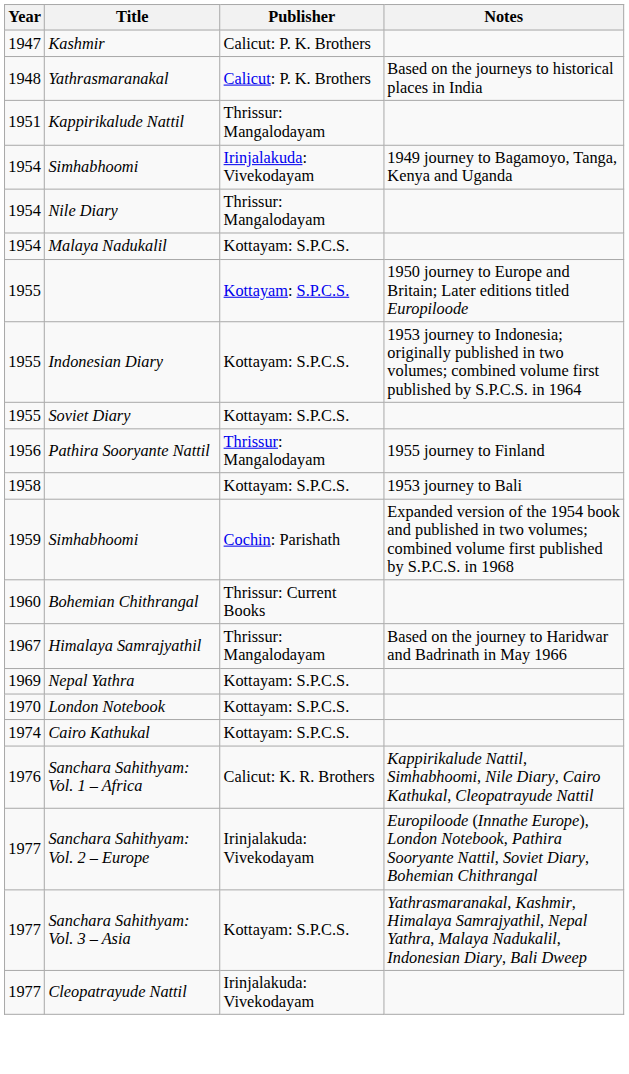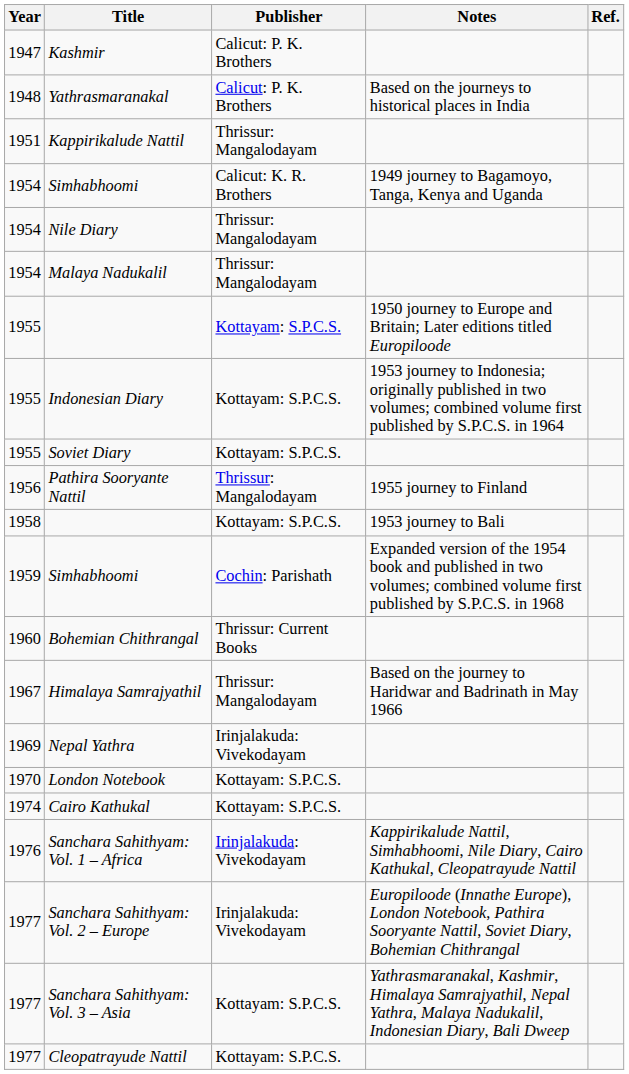+ column: Ref.
1954 / Simhabhoomi | Publisher: Irinjalakuda: Vivekodayam -> Calicut: K. R. Brothers
Malaya Nadukalil | Publisher: Kottayam: S.P.C.S. -> Thrissur: Mangalodayam
Nepal Yathra | Publisher: Kottayam: S.P.C.S. -> Irinjalakuda: Vivekodayam
Sanchara Sahithyam: Vol. 1 – Africa | Publisher: Calicut: K. R. Brothers -> Irinjalakuda: Vivekodayam
Cleopatrayude Nattil | Publisher: Irinjalakuda: Vivekodayam -> Kottayam: S.P.C.S.
